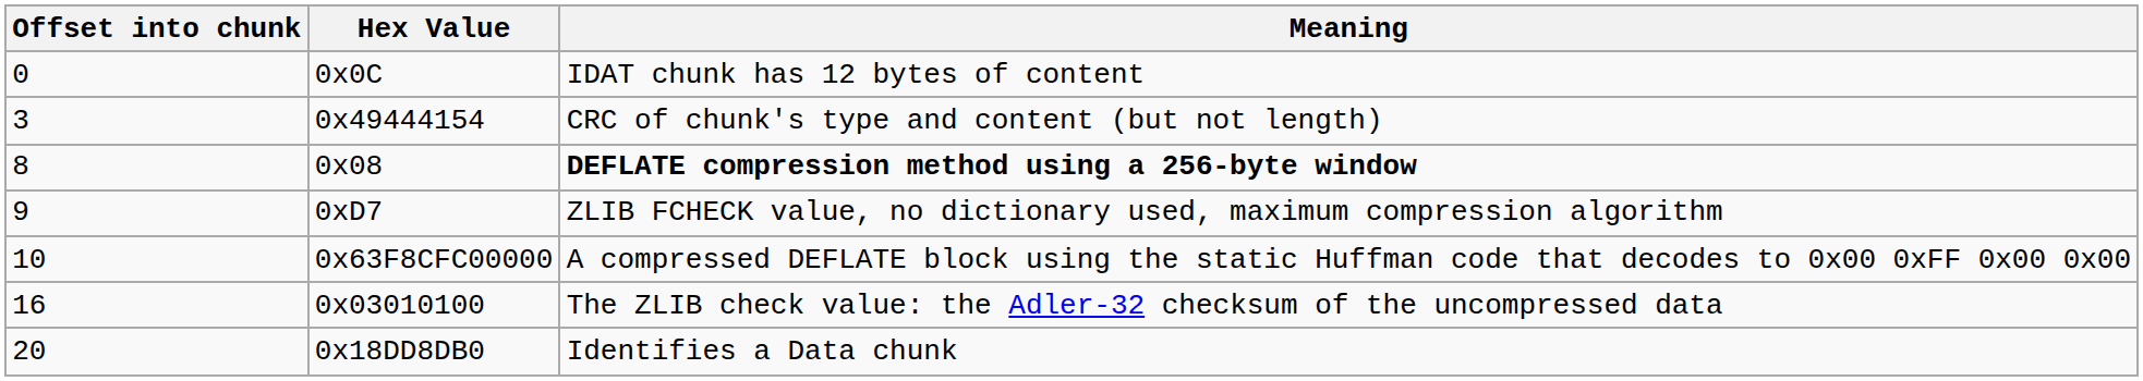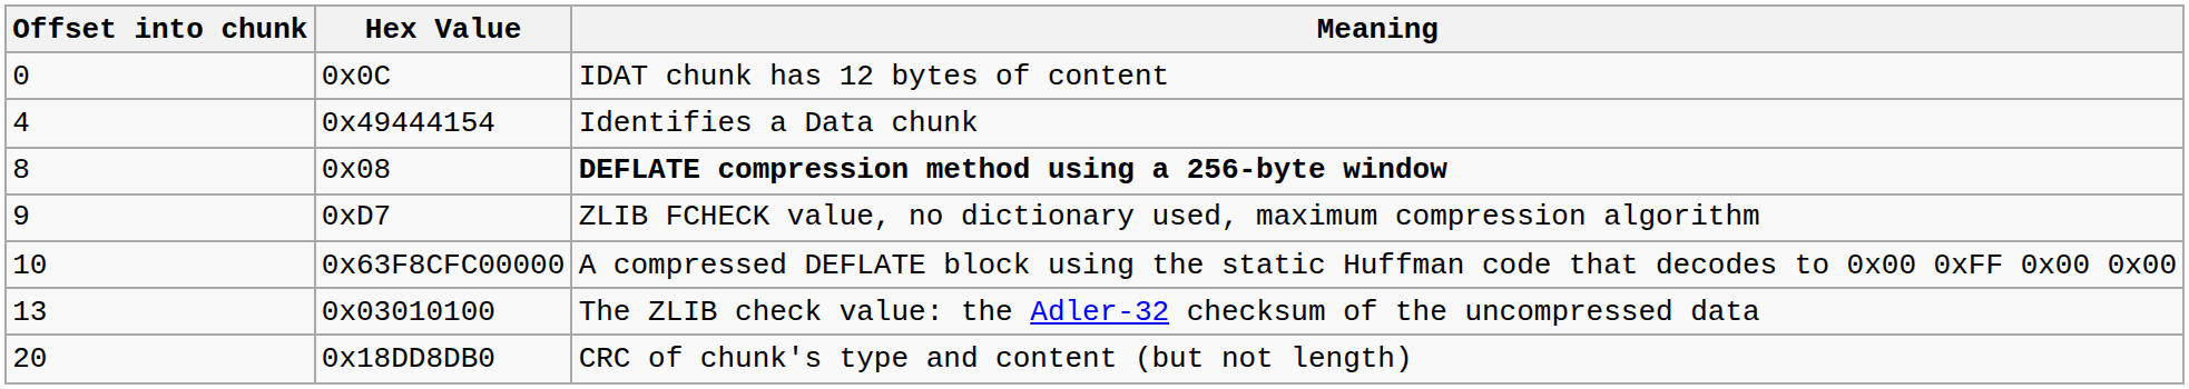0x49444154 | Offset into chunk: 3 -> 4
0x49444154 | Meaning: CRC of chunk's type and content (but not length) -> Identifies a Data chunk
0x03010100 | Offset into chunk: 16 -> 13
0x18DD8DB0 | Meaning: Identifies a Data chunk -> CRC of chunk's type and content (but not length)
